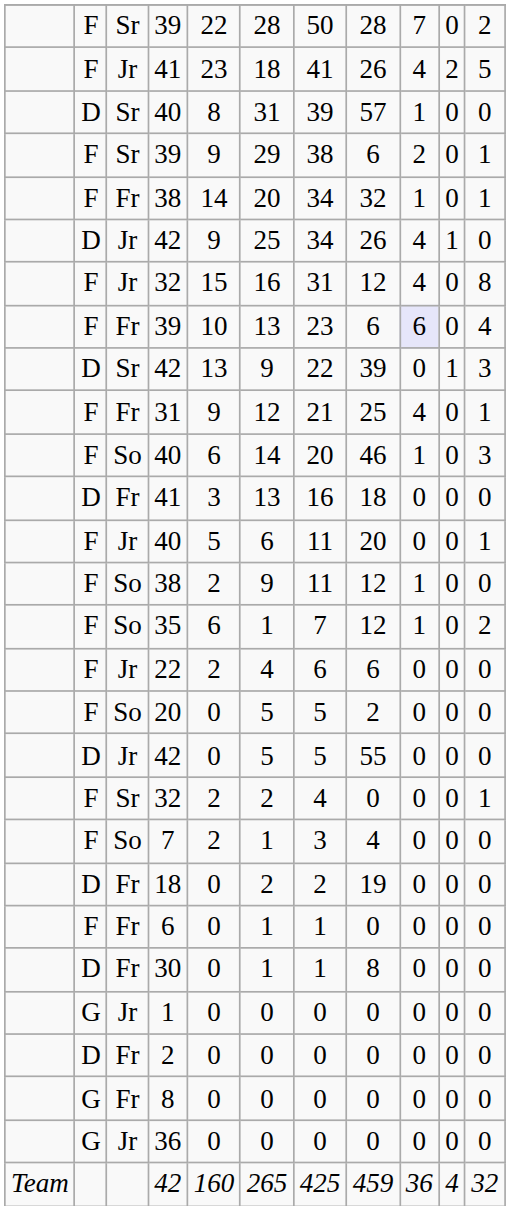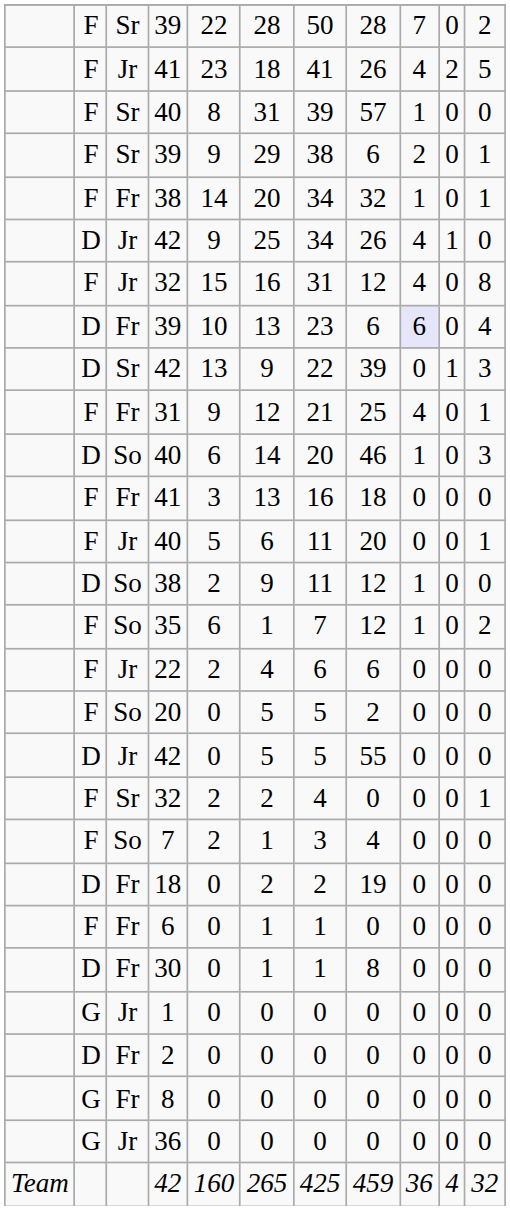Sr / 40 | column 2: D -> F
Fr / 39 | column 2: F -> D
So / 40 | column 2: F -> D
Fr / 41 | column 2: D -> F
So / 38 | column 2: F -> D
